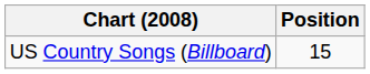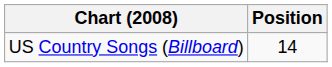US Country Songs (Billboard) | Position: 15 -> 14
